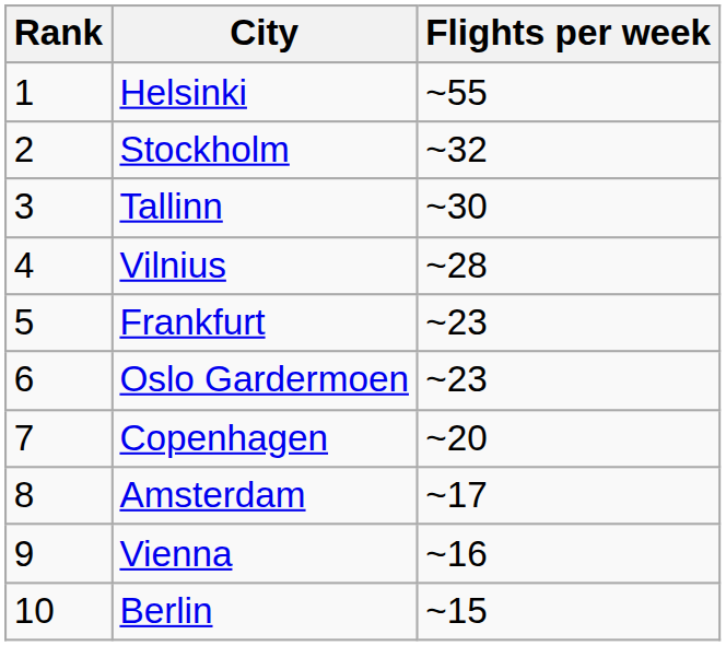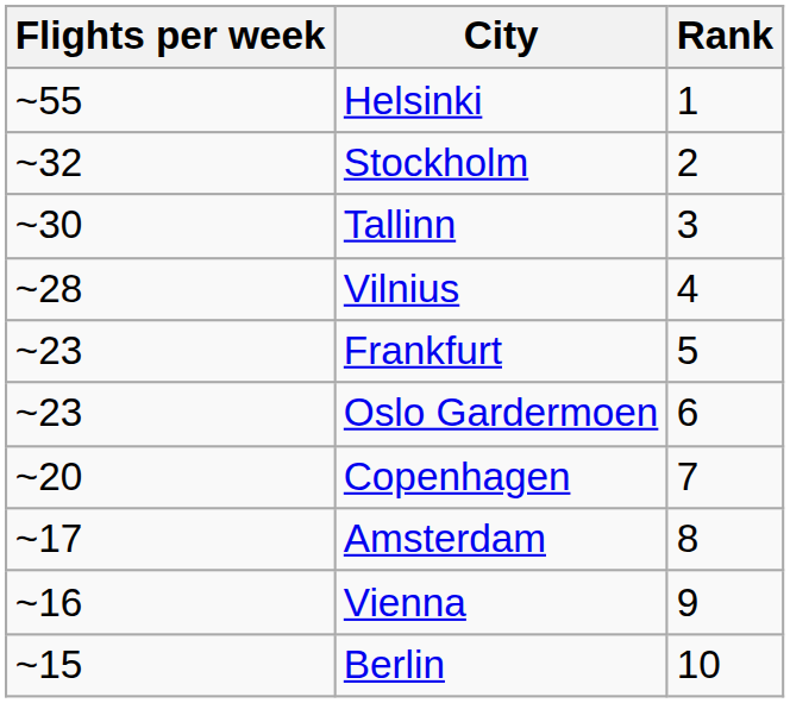columns swapped: Rank <-> Flights per week
